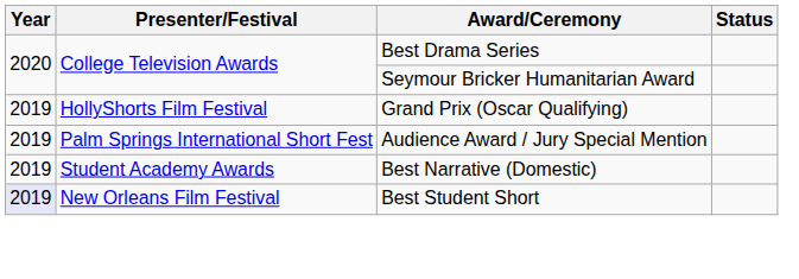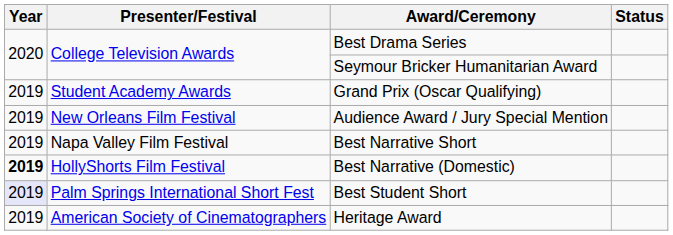Grand Prix (Oscar Qualifying) | Presenter/Festival: HollyShorts Film Festival -> Student Academy Awards
Audience Award / Jury Special Mention | Presenter/Festival: Palm Springs International Short Fest -> New Orleans Film Festival
+ row: 2019 | Napa Valley Film Festival | Best Narrative Short
Best Narrative (Domestic) | Year: normal -> bold
Best Narrative (Domestic) | Presenter/Festival: Student Academy Awards -> HollyShorts Film Festival
Best Student Short | Presenter/Festival: New Orleans Film Festival -> Palm Springs International Short Fest
+ row: 2019 | American Society of Cinematographers | Heritage Award
